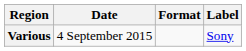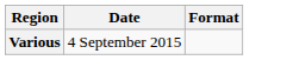- column: Label | Sony
